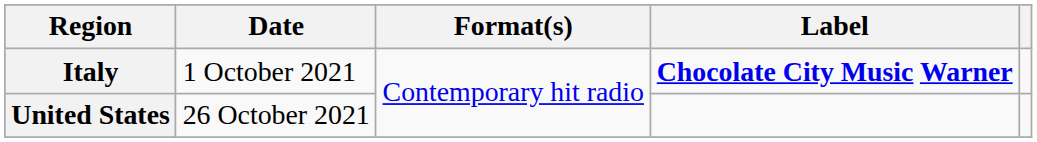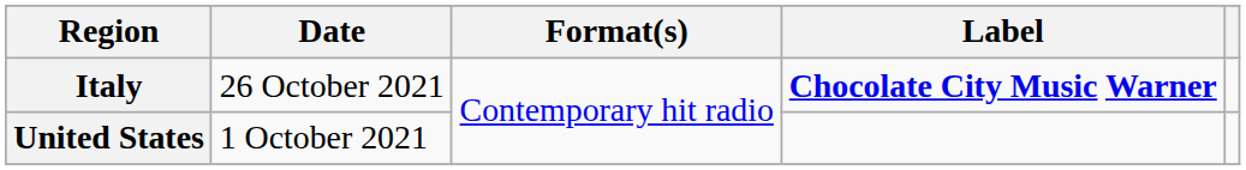Italy | Date: 1 October 2021 -> 26 October 2021
United States | Date: 26 October 2021 -> 1 October 2021
